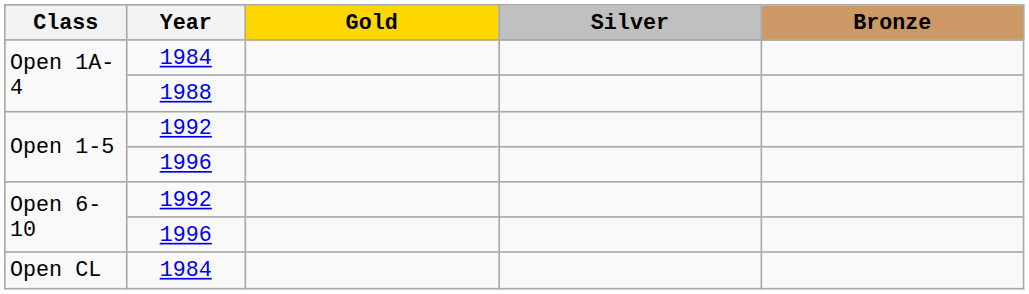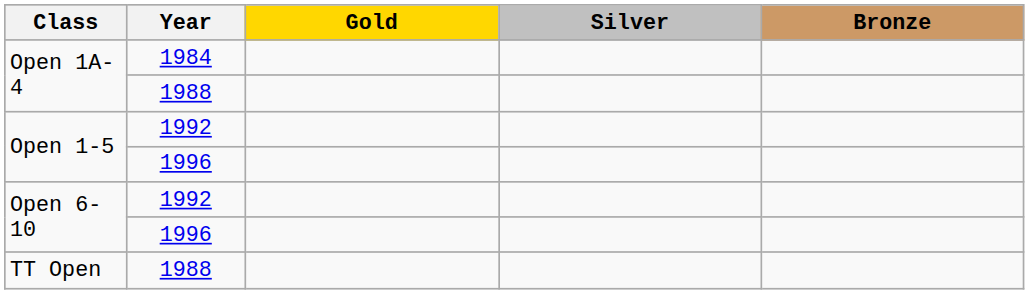- row: Open CL | 1984
+ row: TT Open | 1988
